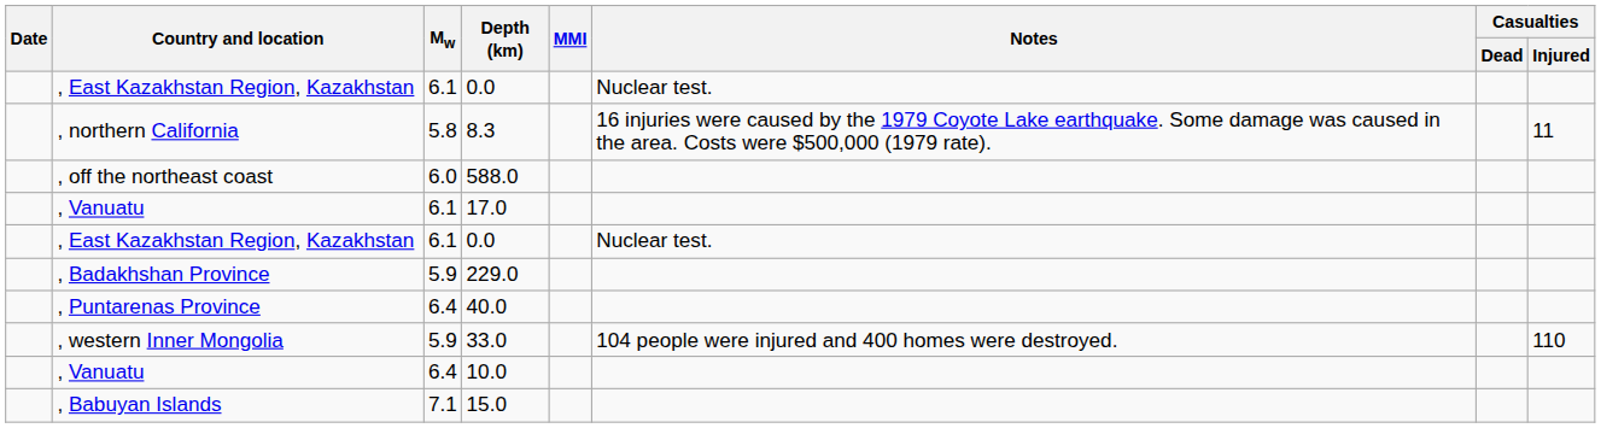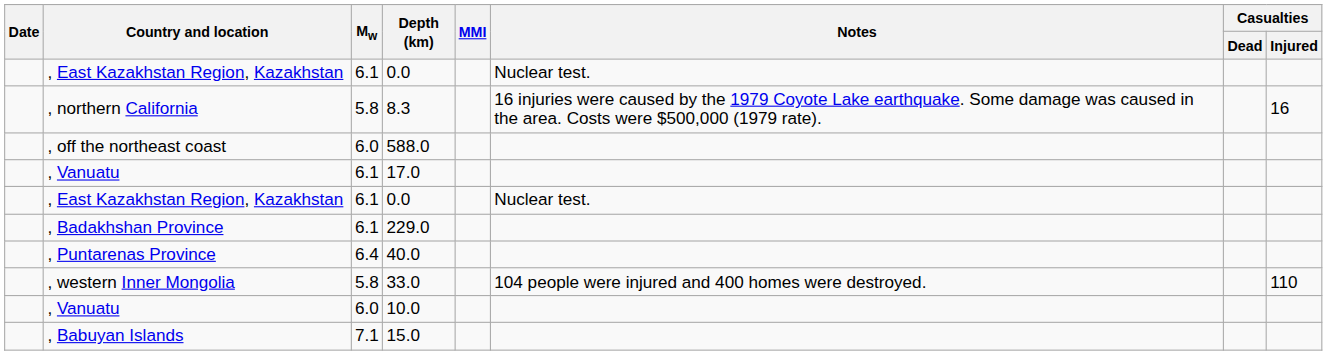8.3 | Casualties / Injured: 11 -> 16
229.0 | Mw: 5.9 -> 6.1
33.0 | Mw: 5.9 -> 5.8
10.0 | Mw: 6.4 -> 6.0
